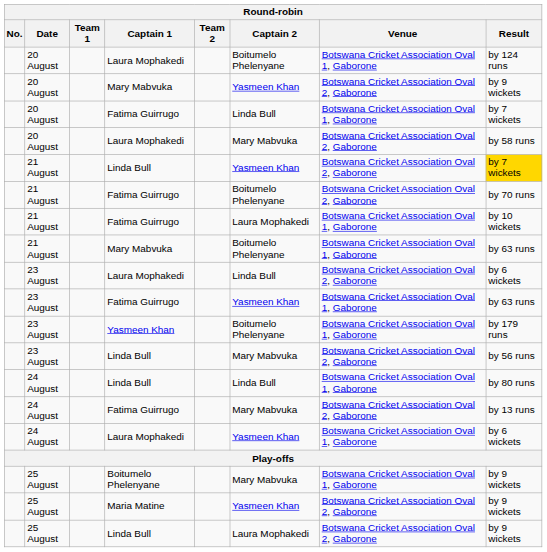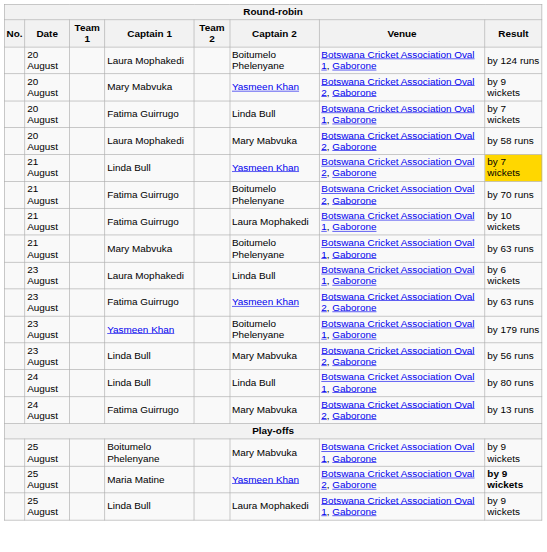23 August / Laura Mophakedi | Venue: Botswana Cricket Association Oval 2, Gaborone -> Botswana Cricket Association Oval 1, Gaborone
23 August / Fatima Guirrugo | Venue: Botswana Cricket Association Oval 1, Gaborone -> Botswana Cricket Association Oval 2, Gaborone
- row: 24 August | Laura Mophakedi | Yasmeen Khan | Botswana Cricket Association Oval 1, Gaborone | by 6 wickets
Maria Matine | Result: normal -> bold
25 August / Linda Bull | Venue: Botswana Cricket Association Oval 2, Gaborone -> Botswana Cricket Association Oval 1, Gaborone
